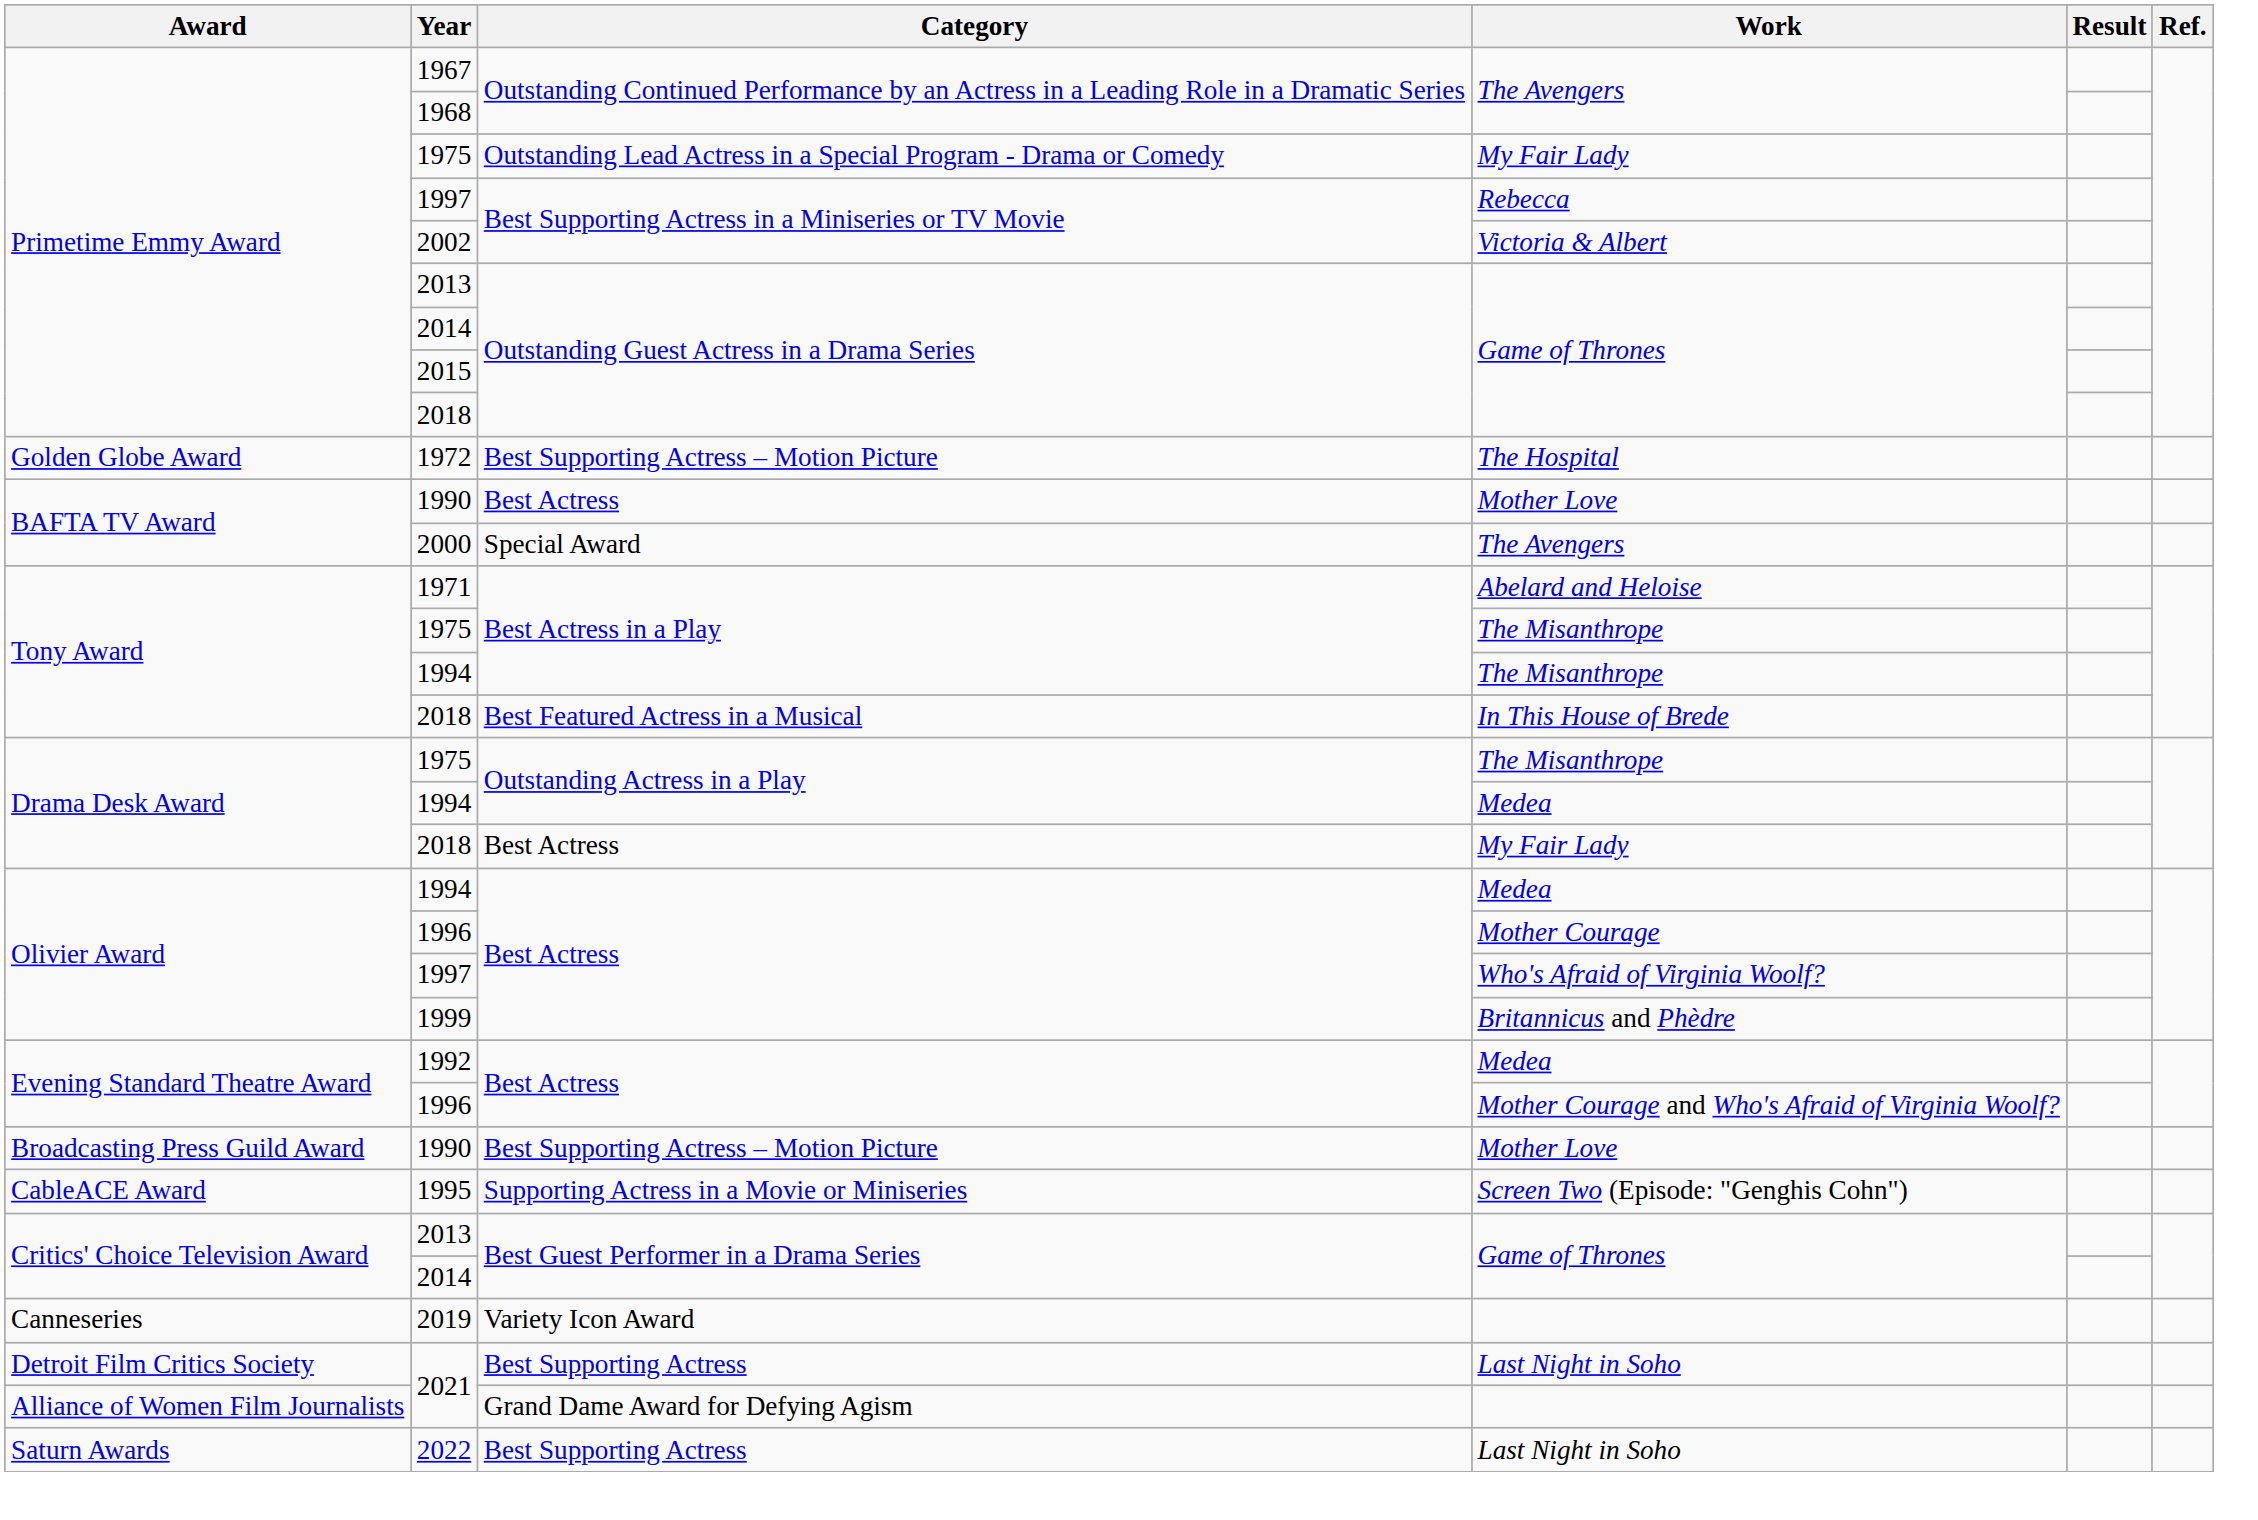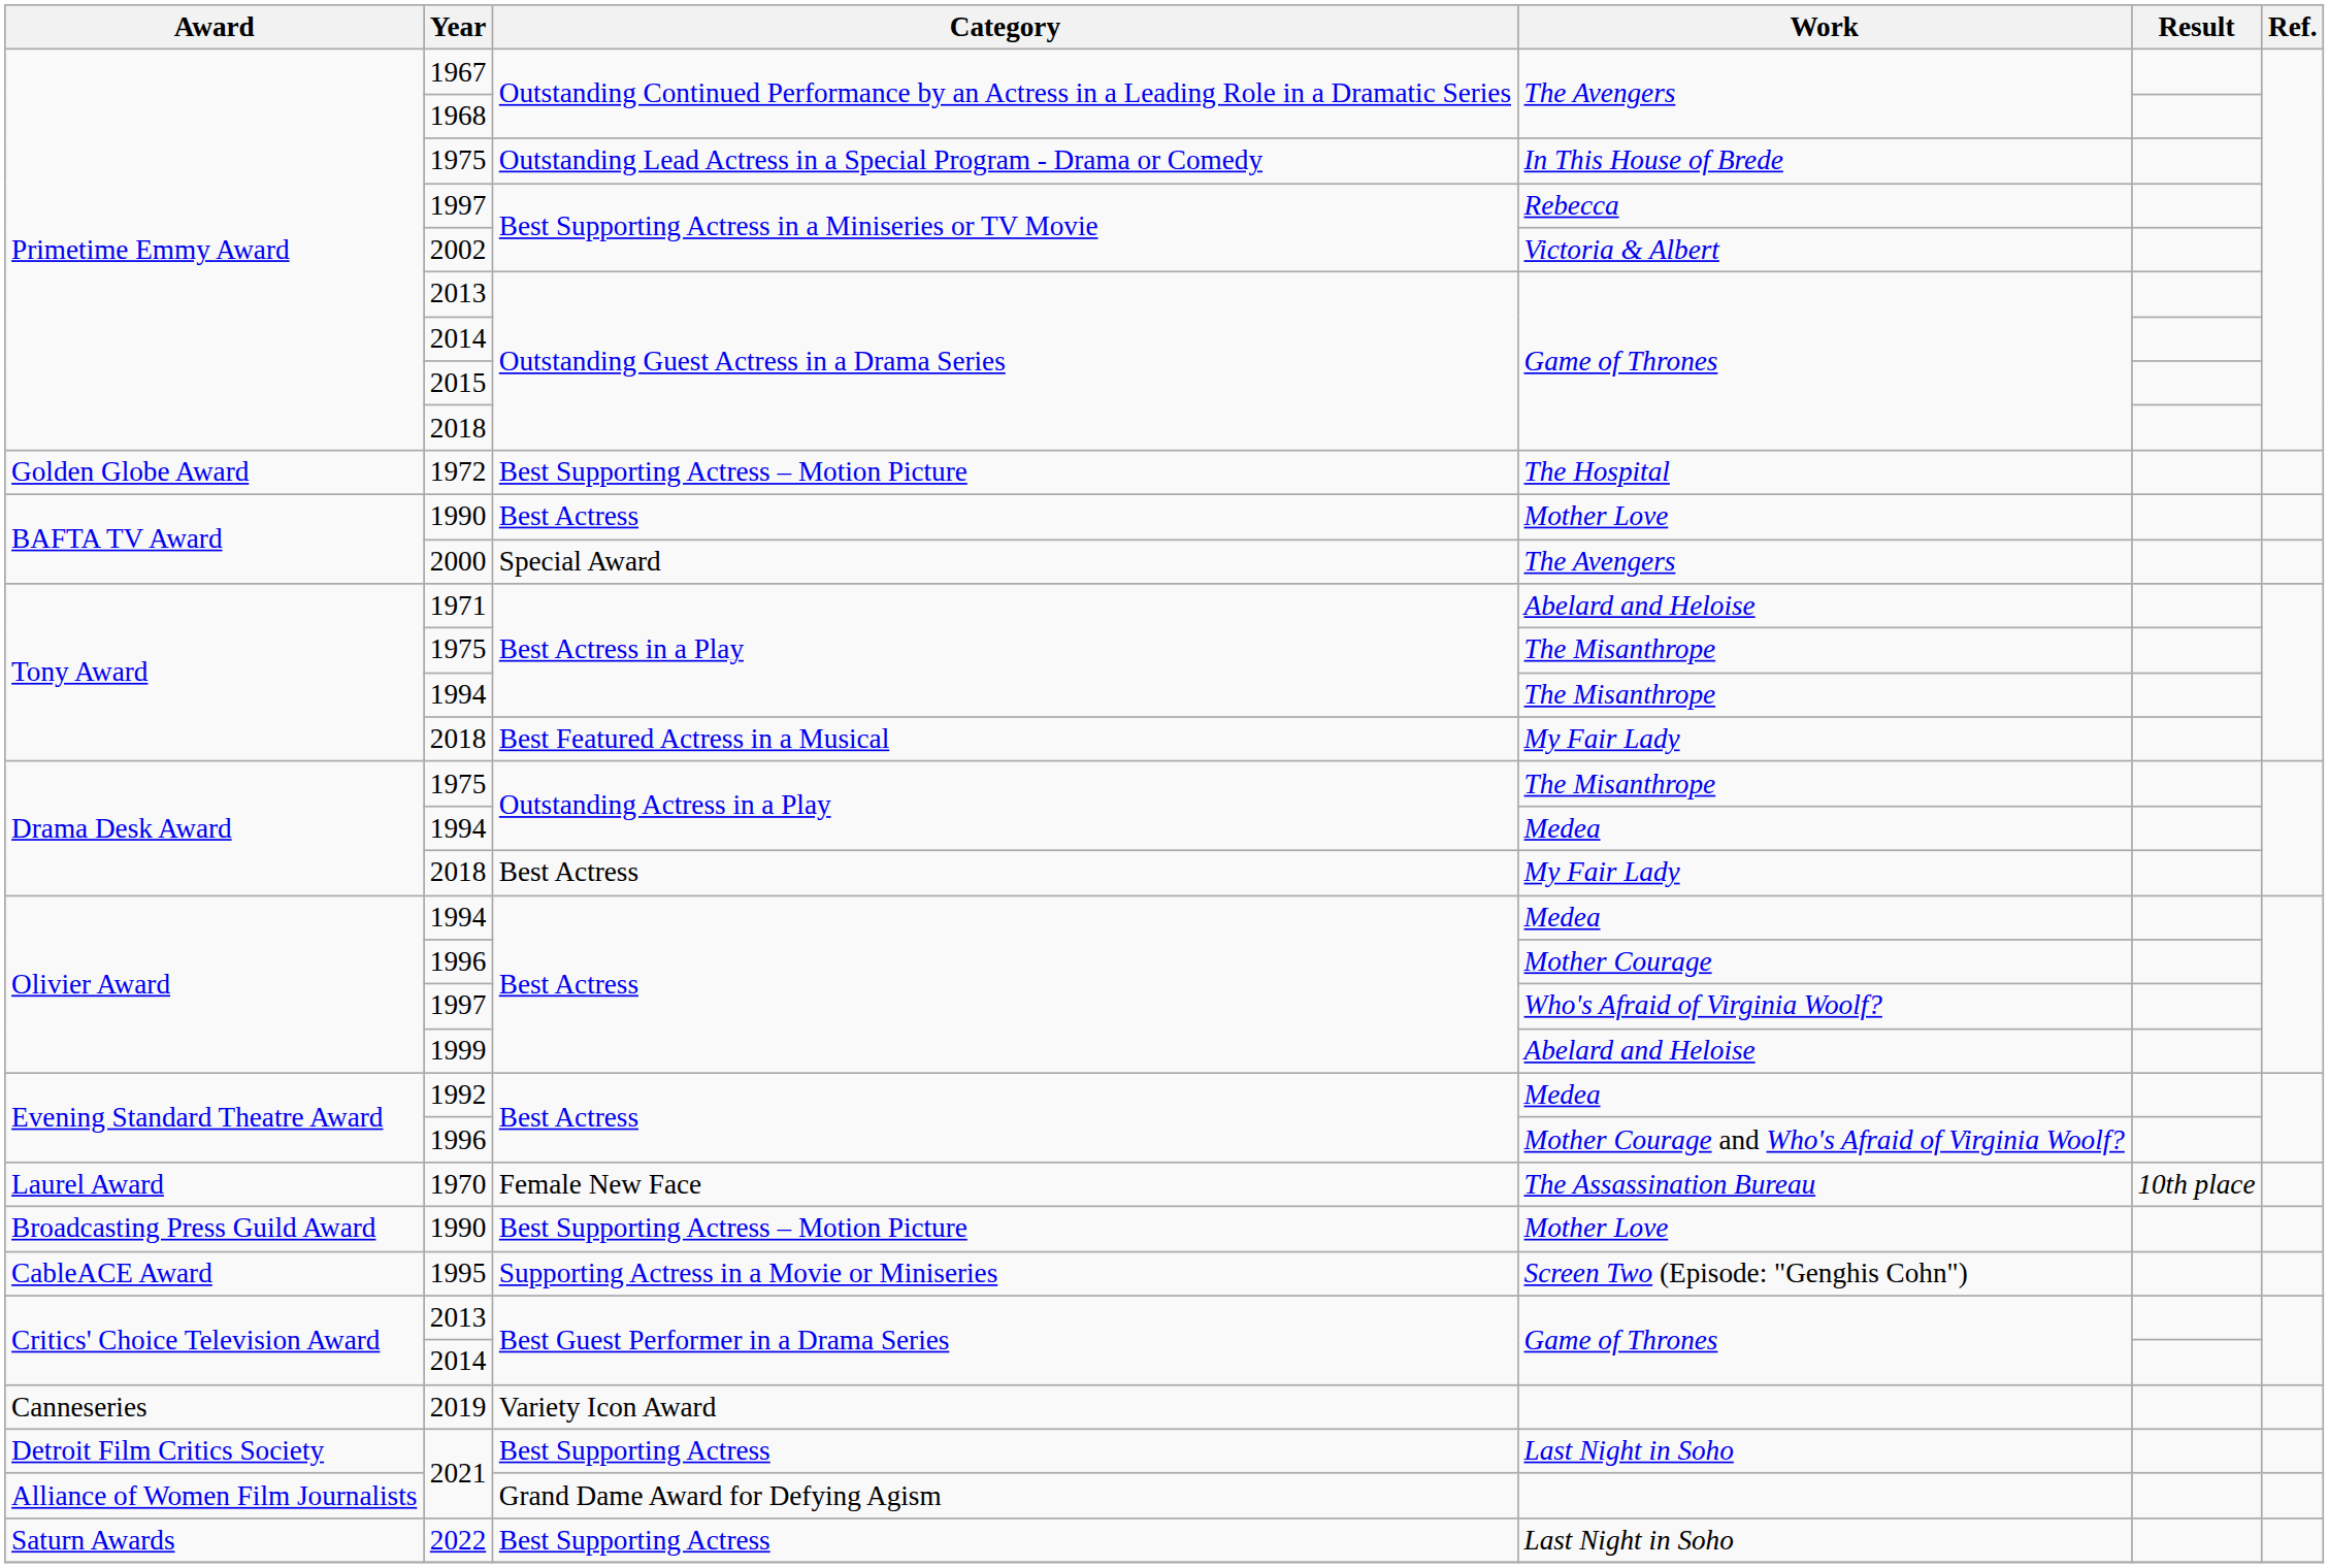Primetime Emmy Award / 1975 | Work: My Fair Lady -> In This House of Brede
Tony Award / 2018 | Work: In This House of Brede -> My Fair Lady
1999 | Work: Britannicus and Phèdre -> Abelard and Heloise
+ row: Laurel Award | 1970 | Female New Face | The Assassination Bureau | 10th place
